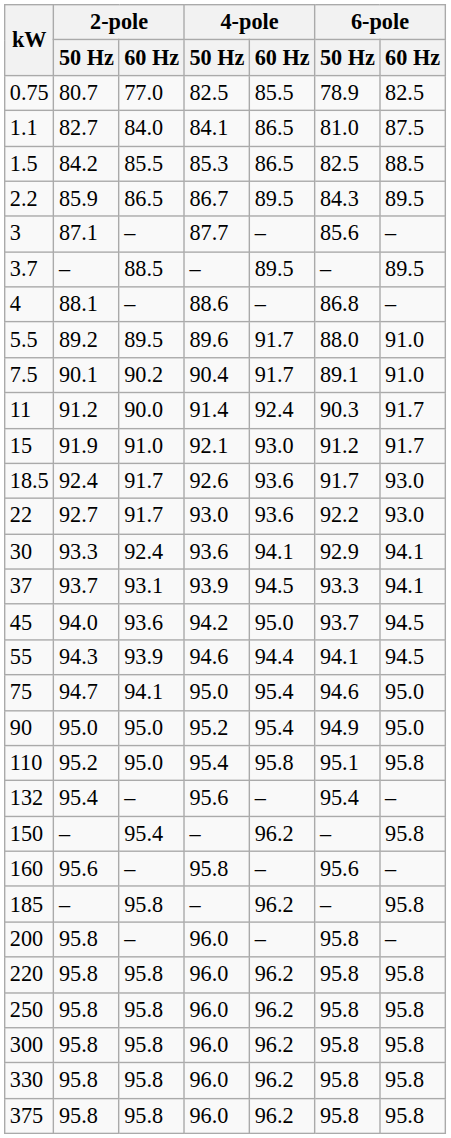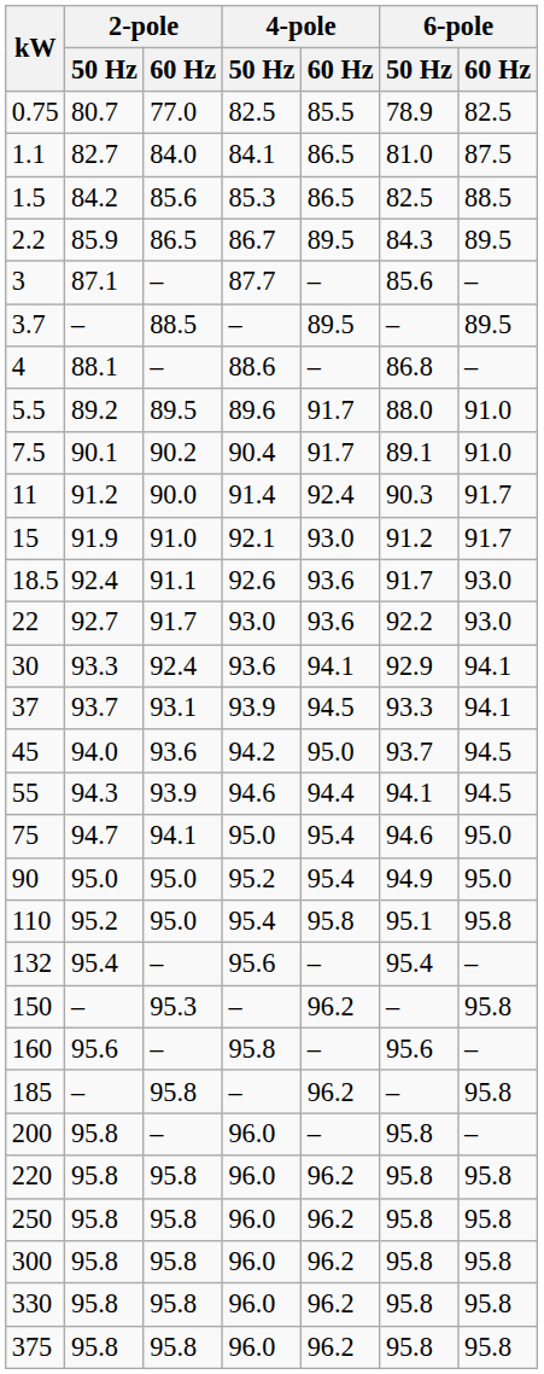1.5 | 2-pole / 60 Hz: 85.5 -> 85.6
18.5 | 2-pole / 60 Hz: 91.7 -> 91.1
150 | 2-pole / 60 Hz: 95.4 -> 95.3
